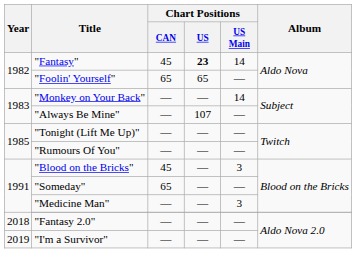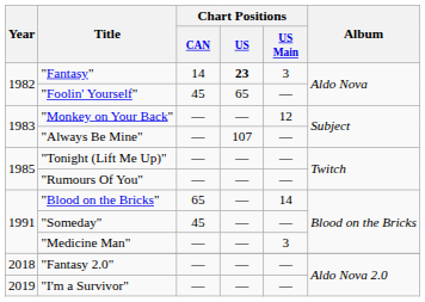"Fantasy" | Chart Positions / CAN: 45 -> 14
"Fantasy" | Chart Positions / US Main: 14 -> 3
"Foolin' Yourself" | Chart Positions / CAN: 65 -> 45
"Monkey on Your Back" | Chart Positions / US Main: 14 -> 12
"Blood on the Bricks" | Chart Positions / CAN: 45 -> 65
"Blood on the Bricks" | Chart Positions / US Main: 3 -> 14
"Someday" | Chart Positions / CAN: 65 -> 45
